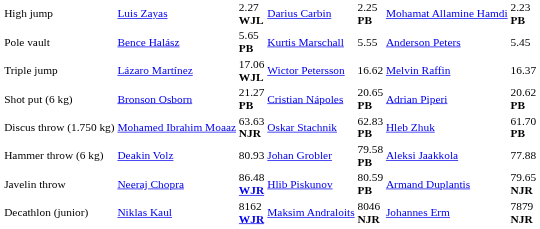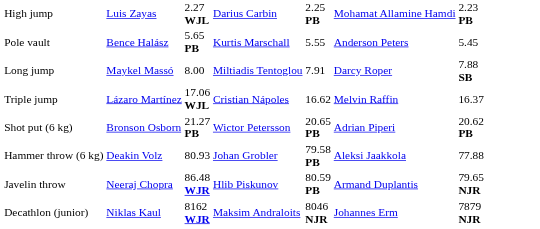+ row: Long jump | Maykel Massó | 8.00 | Miltiadis Tentoglou | 7.91 | Darcy Roper | 7.88 SB
Triple jump | column 4: Wictor Petersson -> Cristian Nápoles
Shot put (6 kg) | column 4: Cristian Nápoles -> Wictor Petersson
- row: Discus throw (1.750 kg) | Mohamed Ibrahim Moaaz | 63.63 NJR | Oskar Stachnik | 62.83 PB | Hleb Zhuk | 61.70 PB
